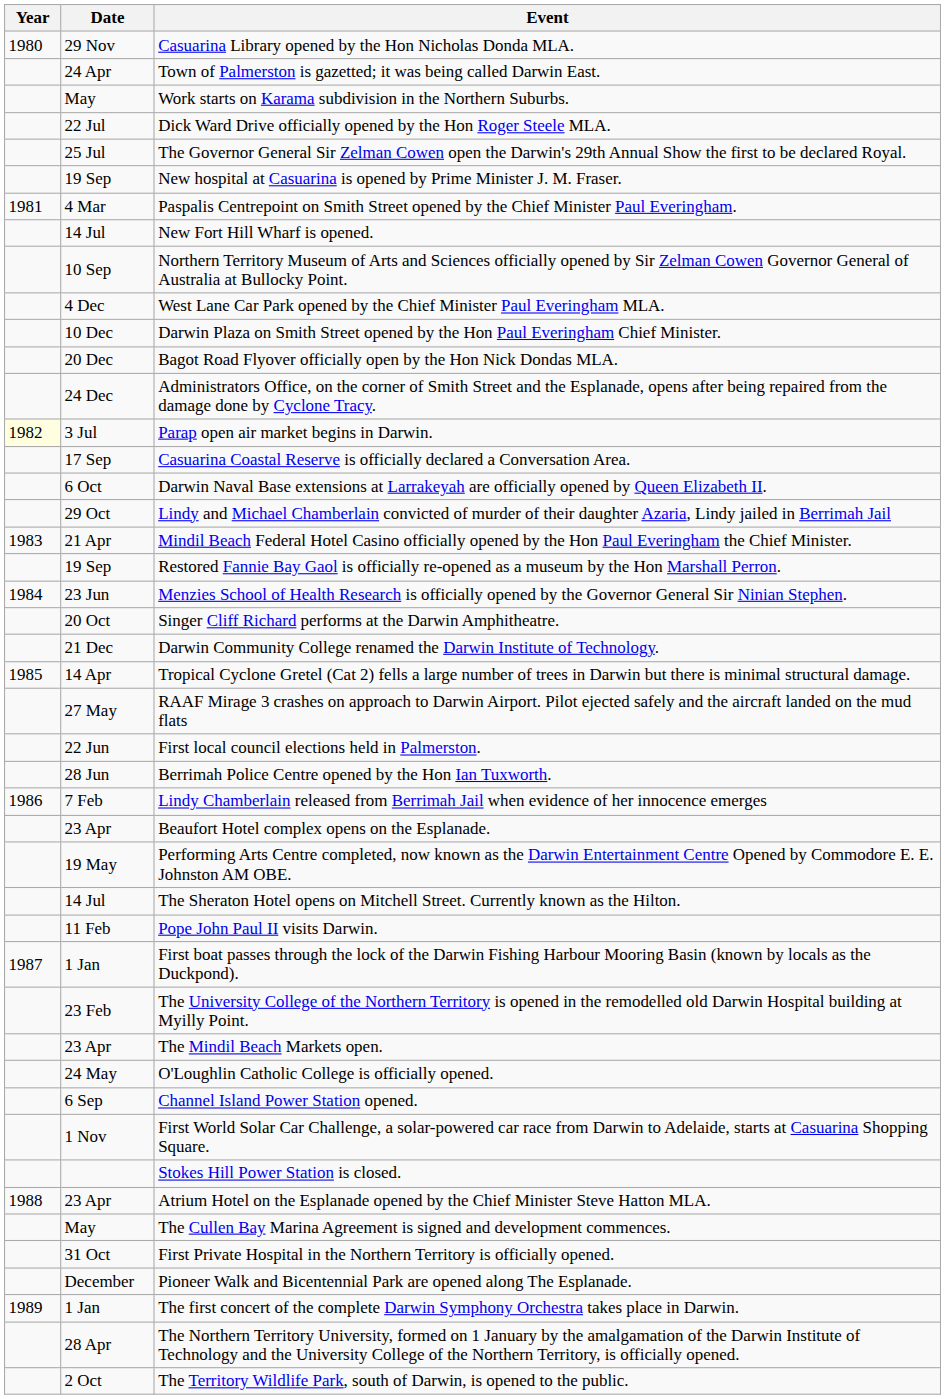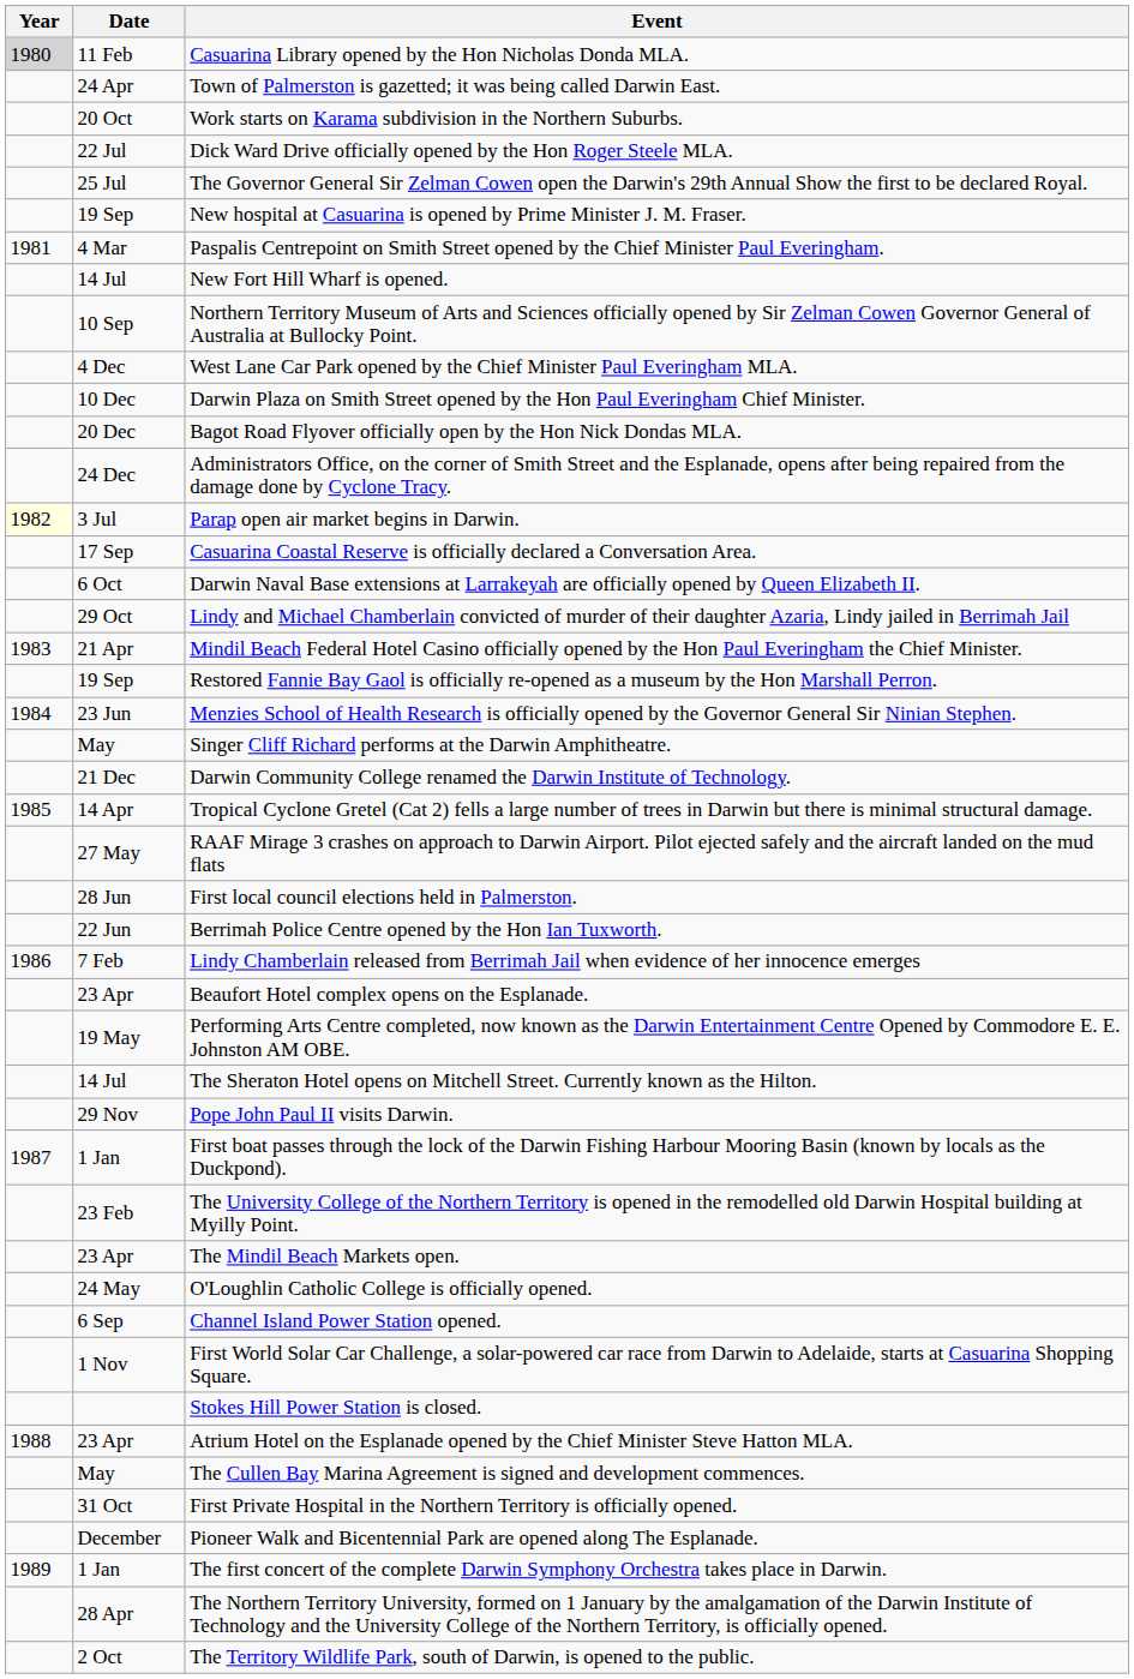Casuarina Library opened by the Hon Nicholas Donda MLA. | Year: no background -> lightgrey background
Casuarina Library opened by the Hon Nicholas Donda MLA. | Date: 29 Nov -> 11 Feb
Work starts on Karama subdivision in the Northern Suburbs. | Date: May -> 20 Oct
Singer Cliff Richard performs at the Darwin Amphitheatre. | Date: 20 Oct -> May
First local council elections held in Palmerston. | Date: 22 Jun -> 28 Jun
Berrimah Police Centre opened by the Hon Ian Tuxworth. | Date: 28 Jun -> 22 Jun
Pope John Paul II visits Darwin. | Date: 11 Feb -> 29 Nov
